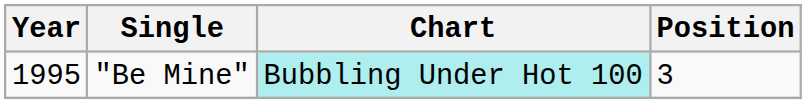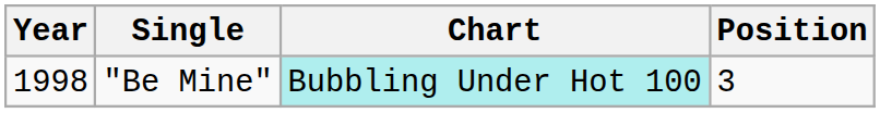"Be Mine" | Year: 1995 -> 1998
